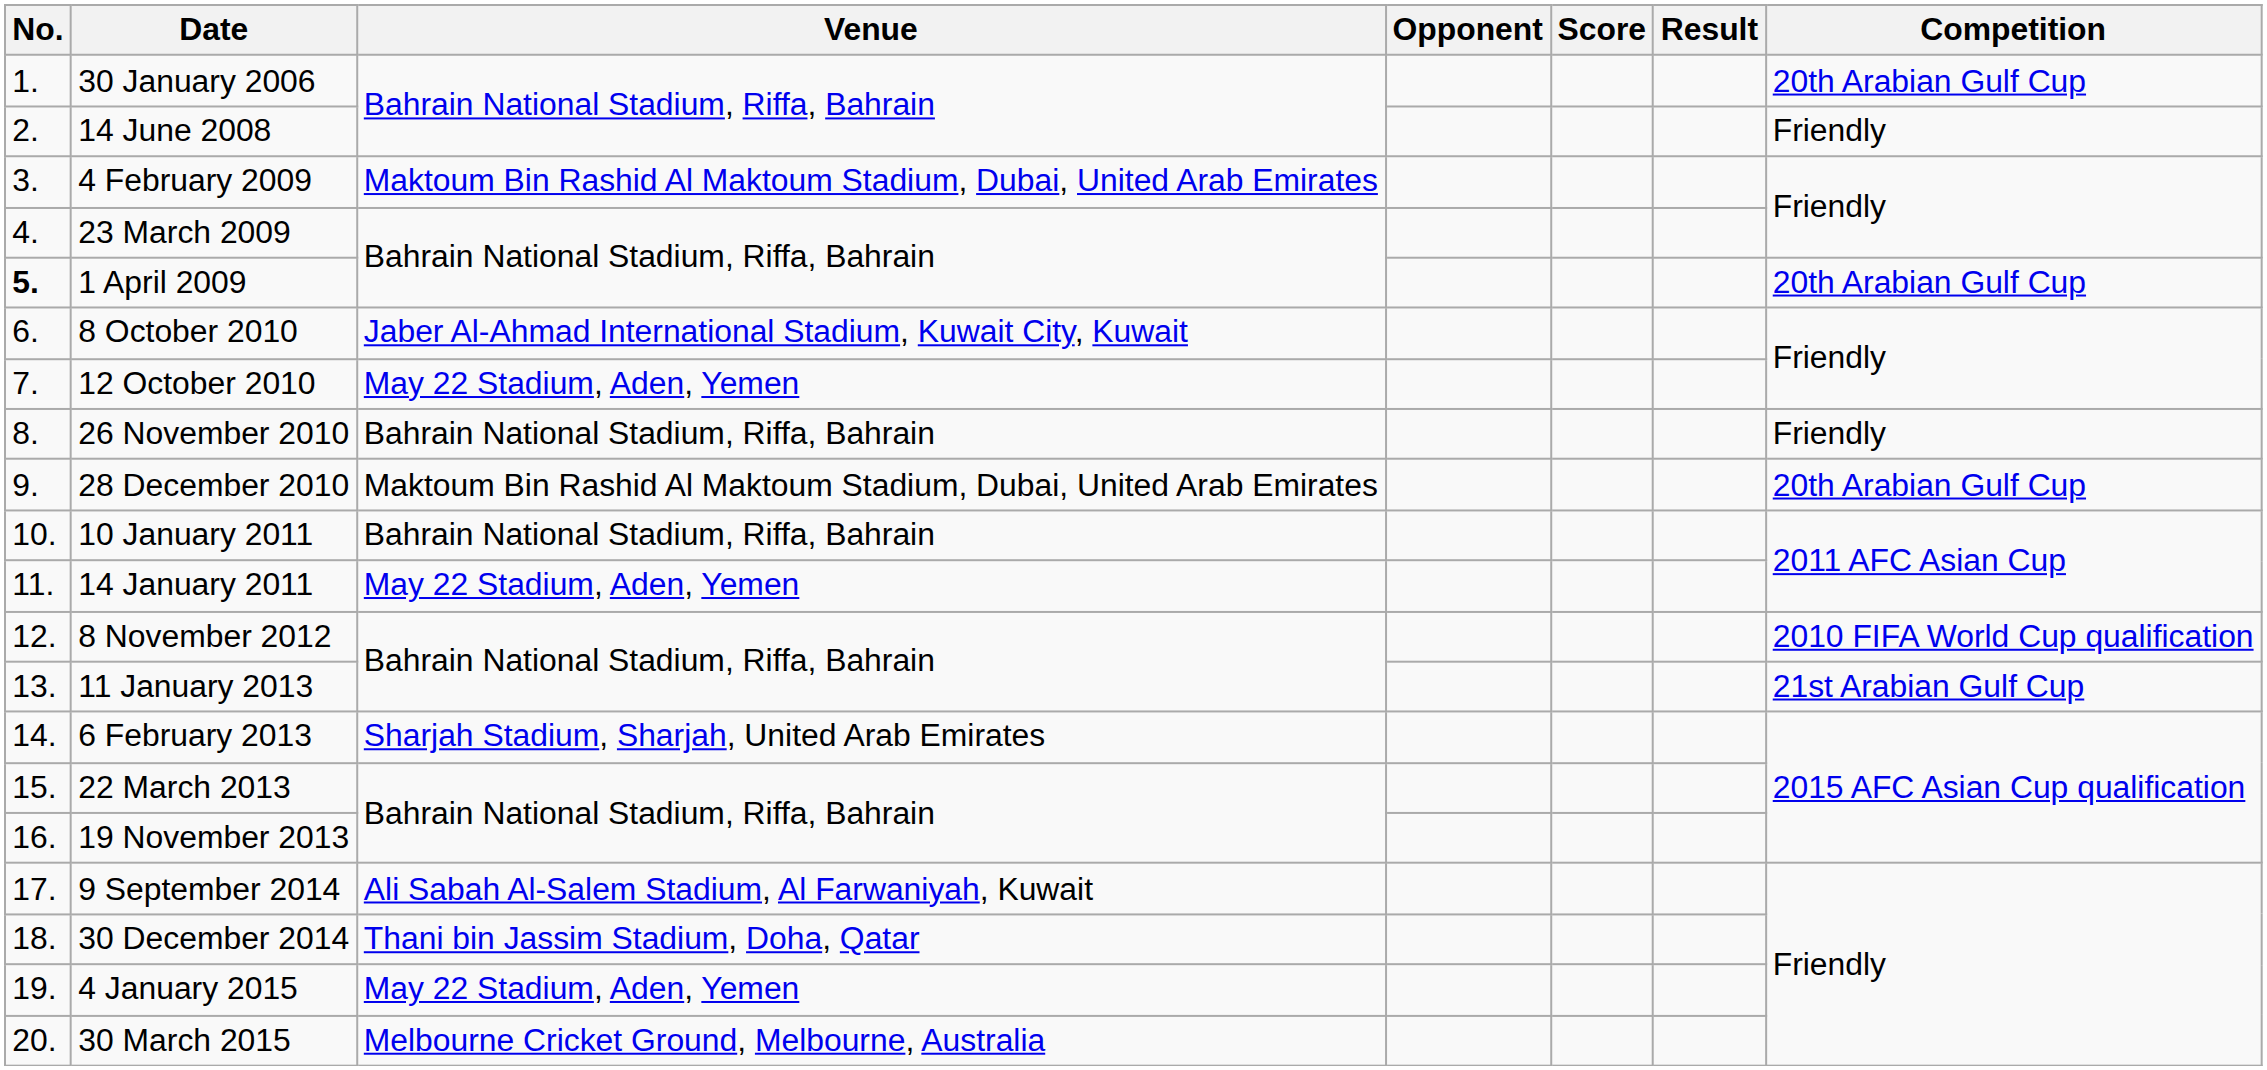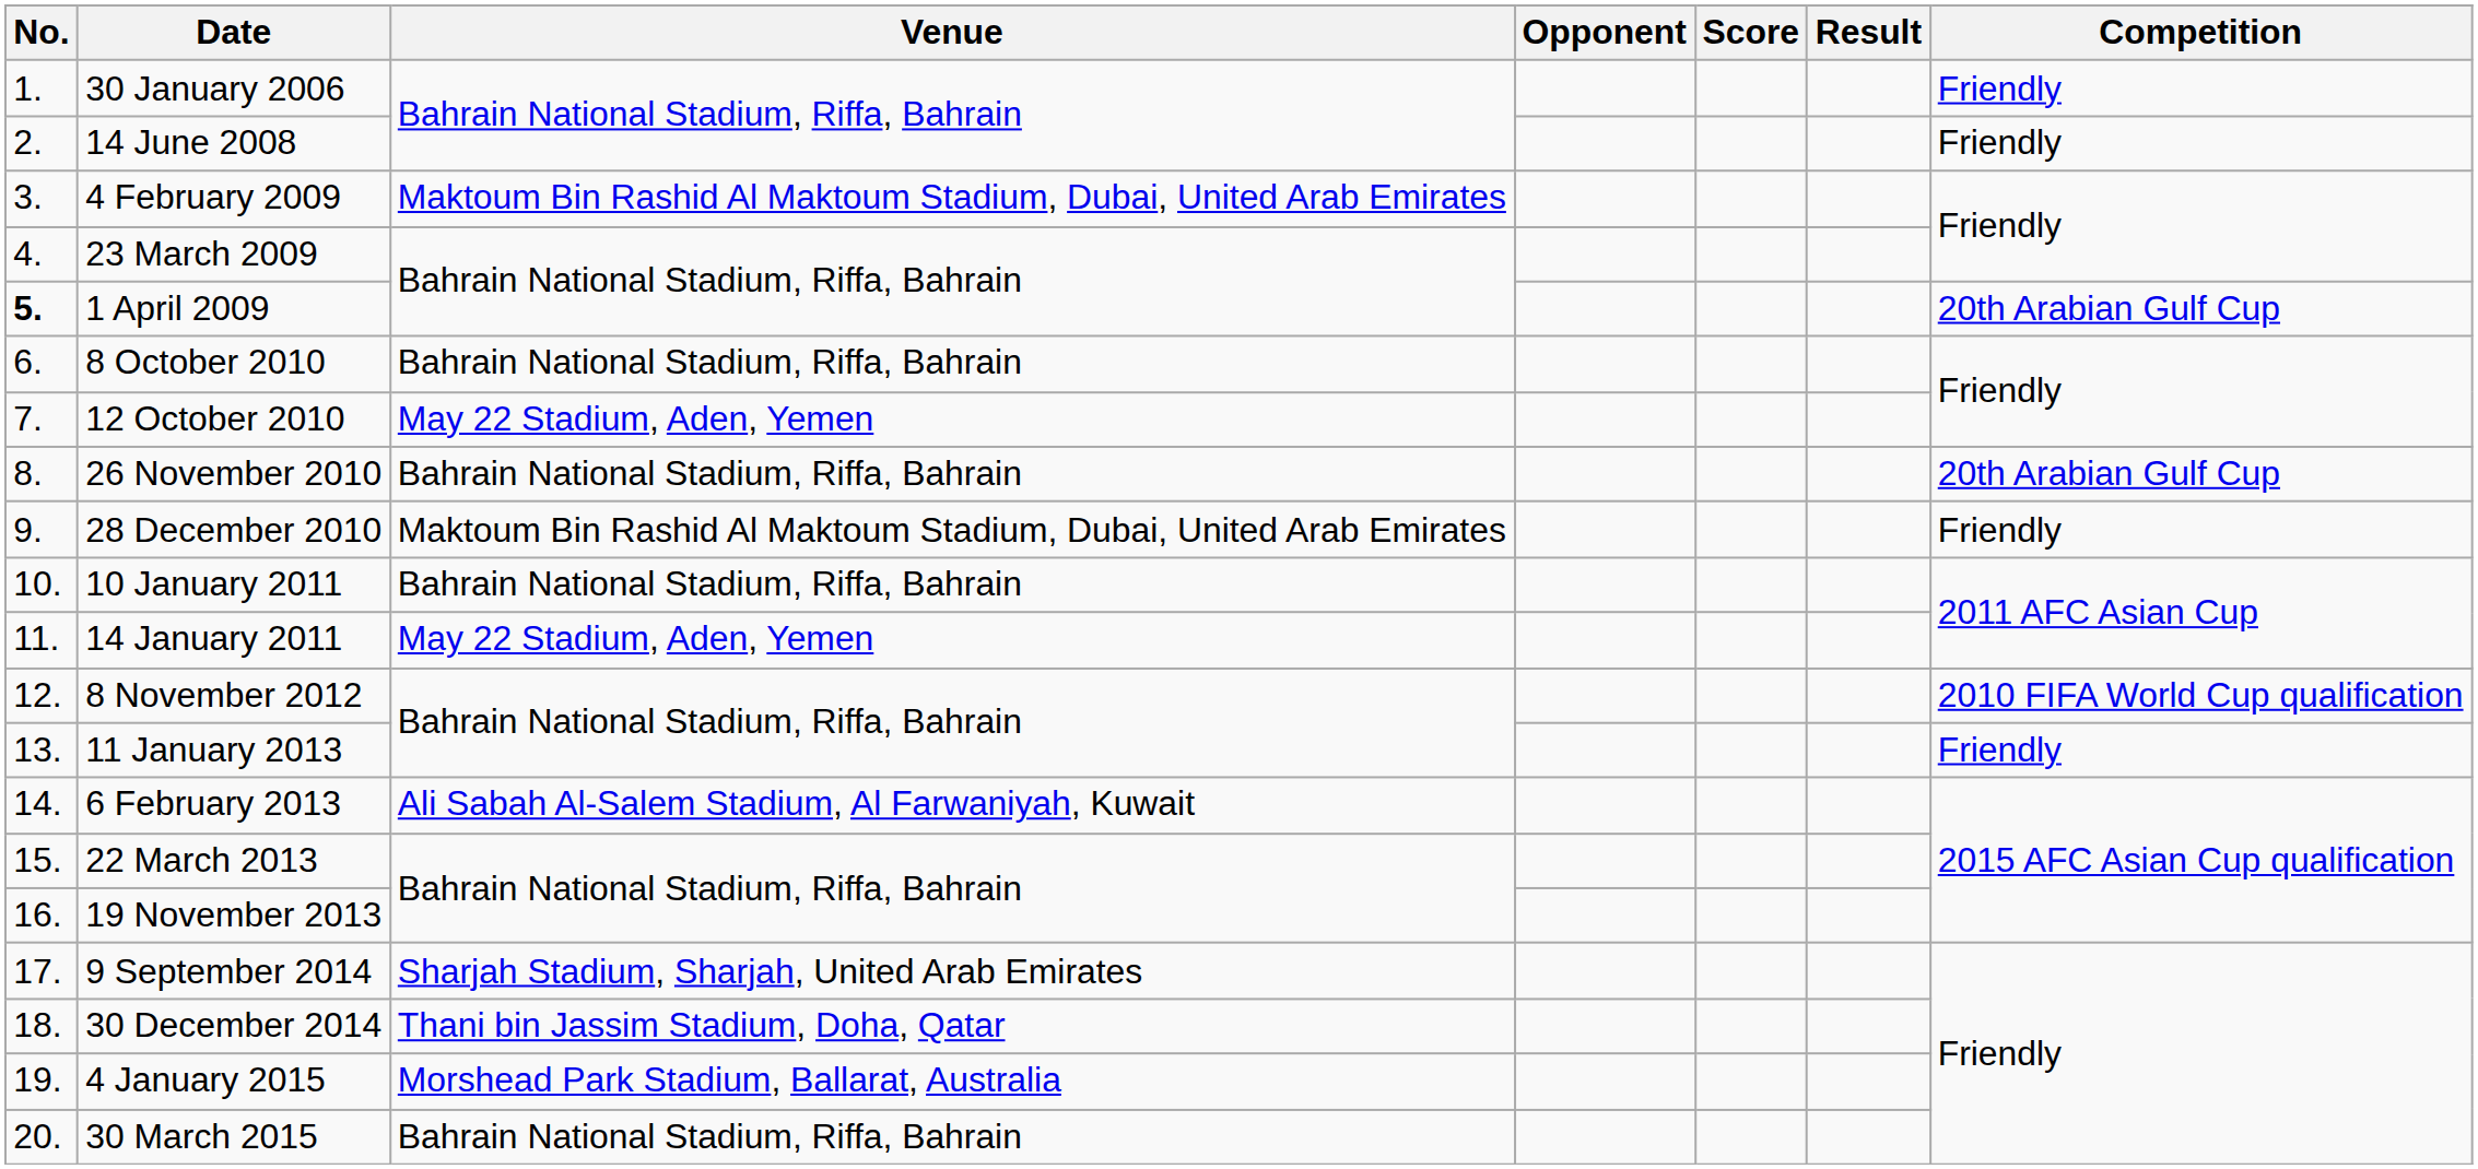30 January 2006 | Competition: 20th Arabian Gulf Cup -> Friendly
8 October 2010 | Venue: Jaber Al-Ahmad International Stadium, Kuwait City, Kuwait -> Bahrain National Stadium, Riffa, Bahrain
26 November 2010 | Competition: Friendly -> 20th Arabian Gulf Cup
28 December 2010 | Competition: 20th Arabian Gulf Cup -> Friendly
11 January 2013 | Competition: 21st Arabian Gulf Cup -> Friendly
6 February 2013 | Venue: Sharjah Stadium, Sharjah, United Arab Emirates -> Ali Sabah Al-Salem Stadium, Al Farwaniyah, Kuwait
9 September 2014 | Venue: Ali Sabah Al-Salem Stadium, Al Farwaniyah, Kuwait -> Sharjah Stadium, Sharjah, United Arab Emirates
4 January 2015 | Venue: May 22 Stadium, Aden, Yemen -> Morshead Park Stadium, Ballarat, Australia
30 March 2015 | Venue: Melbourne Cricket Ground, Melbourne, Australia -> Bahrain National Stadium, Riffa, Bahrain
